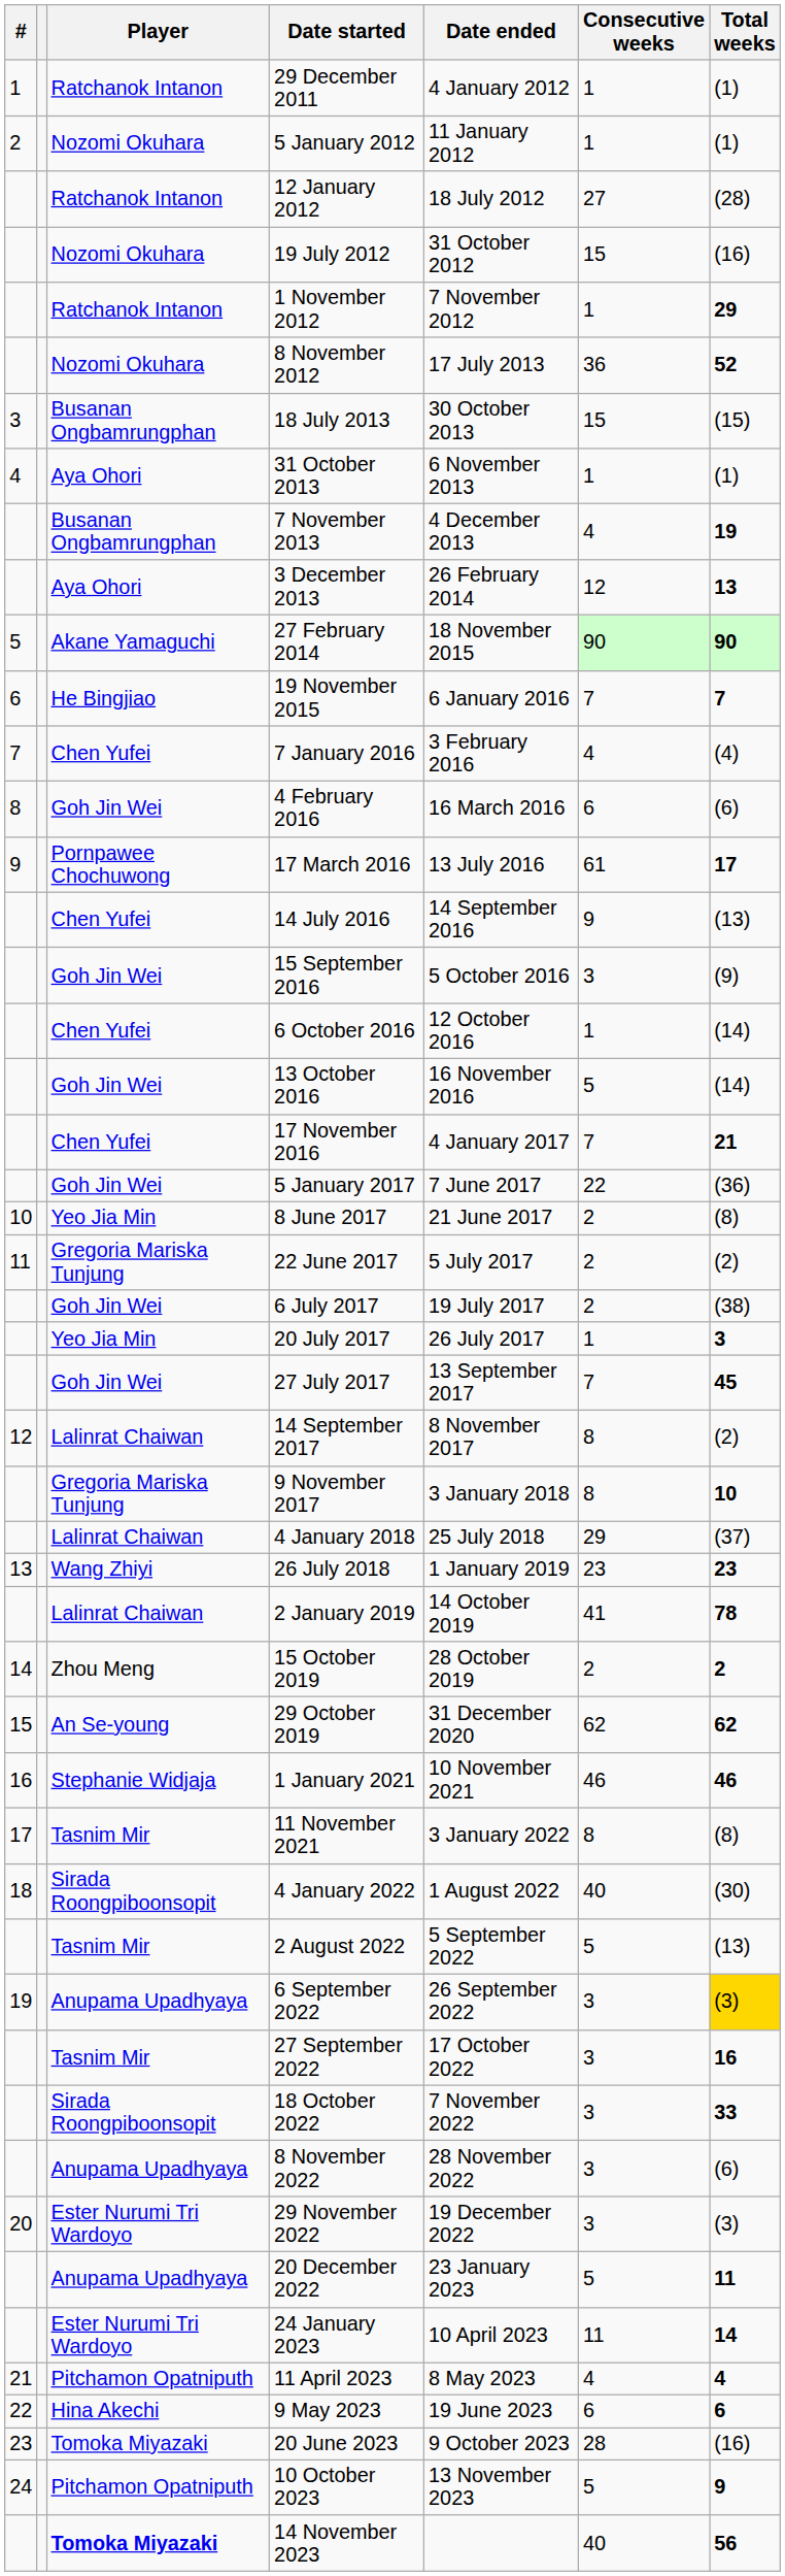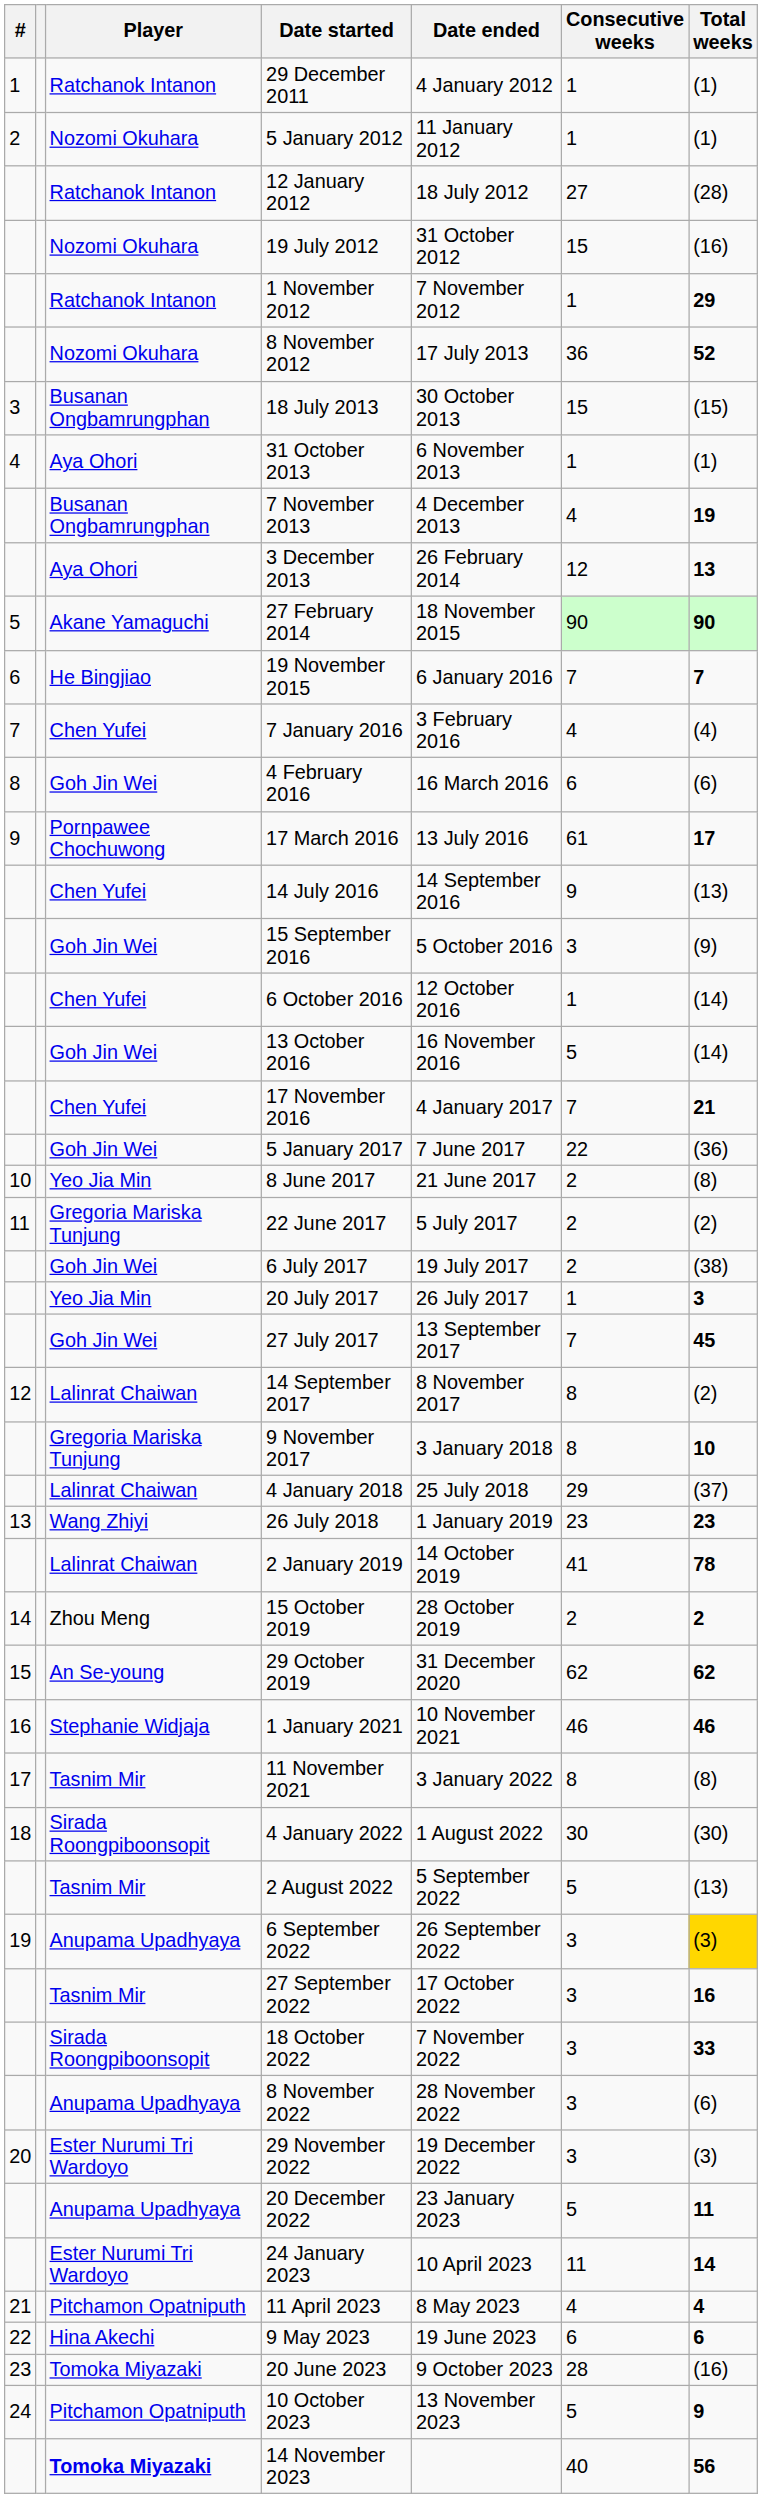4 January 2022 | Consecutive weeks: 40 -> 30
